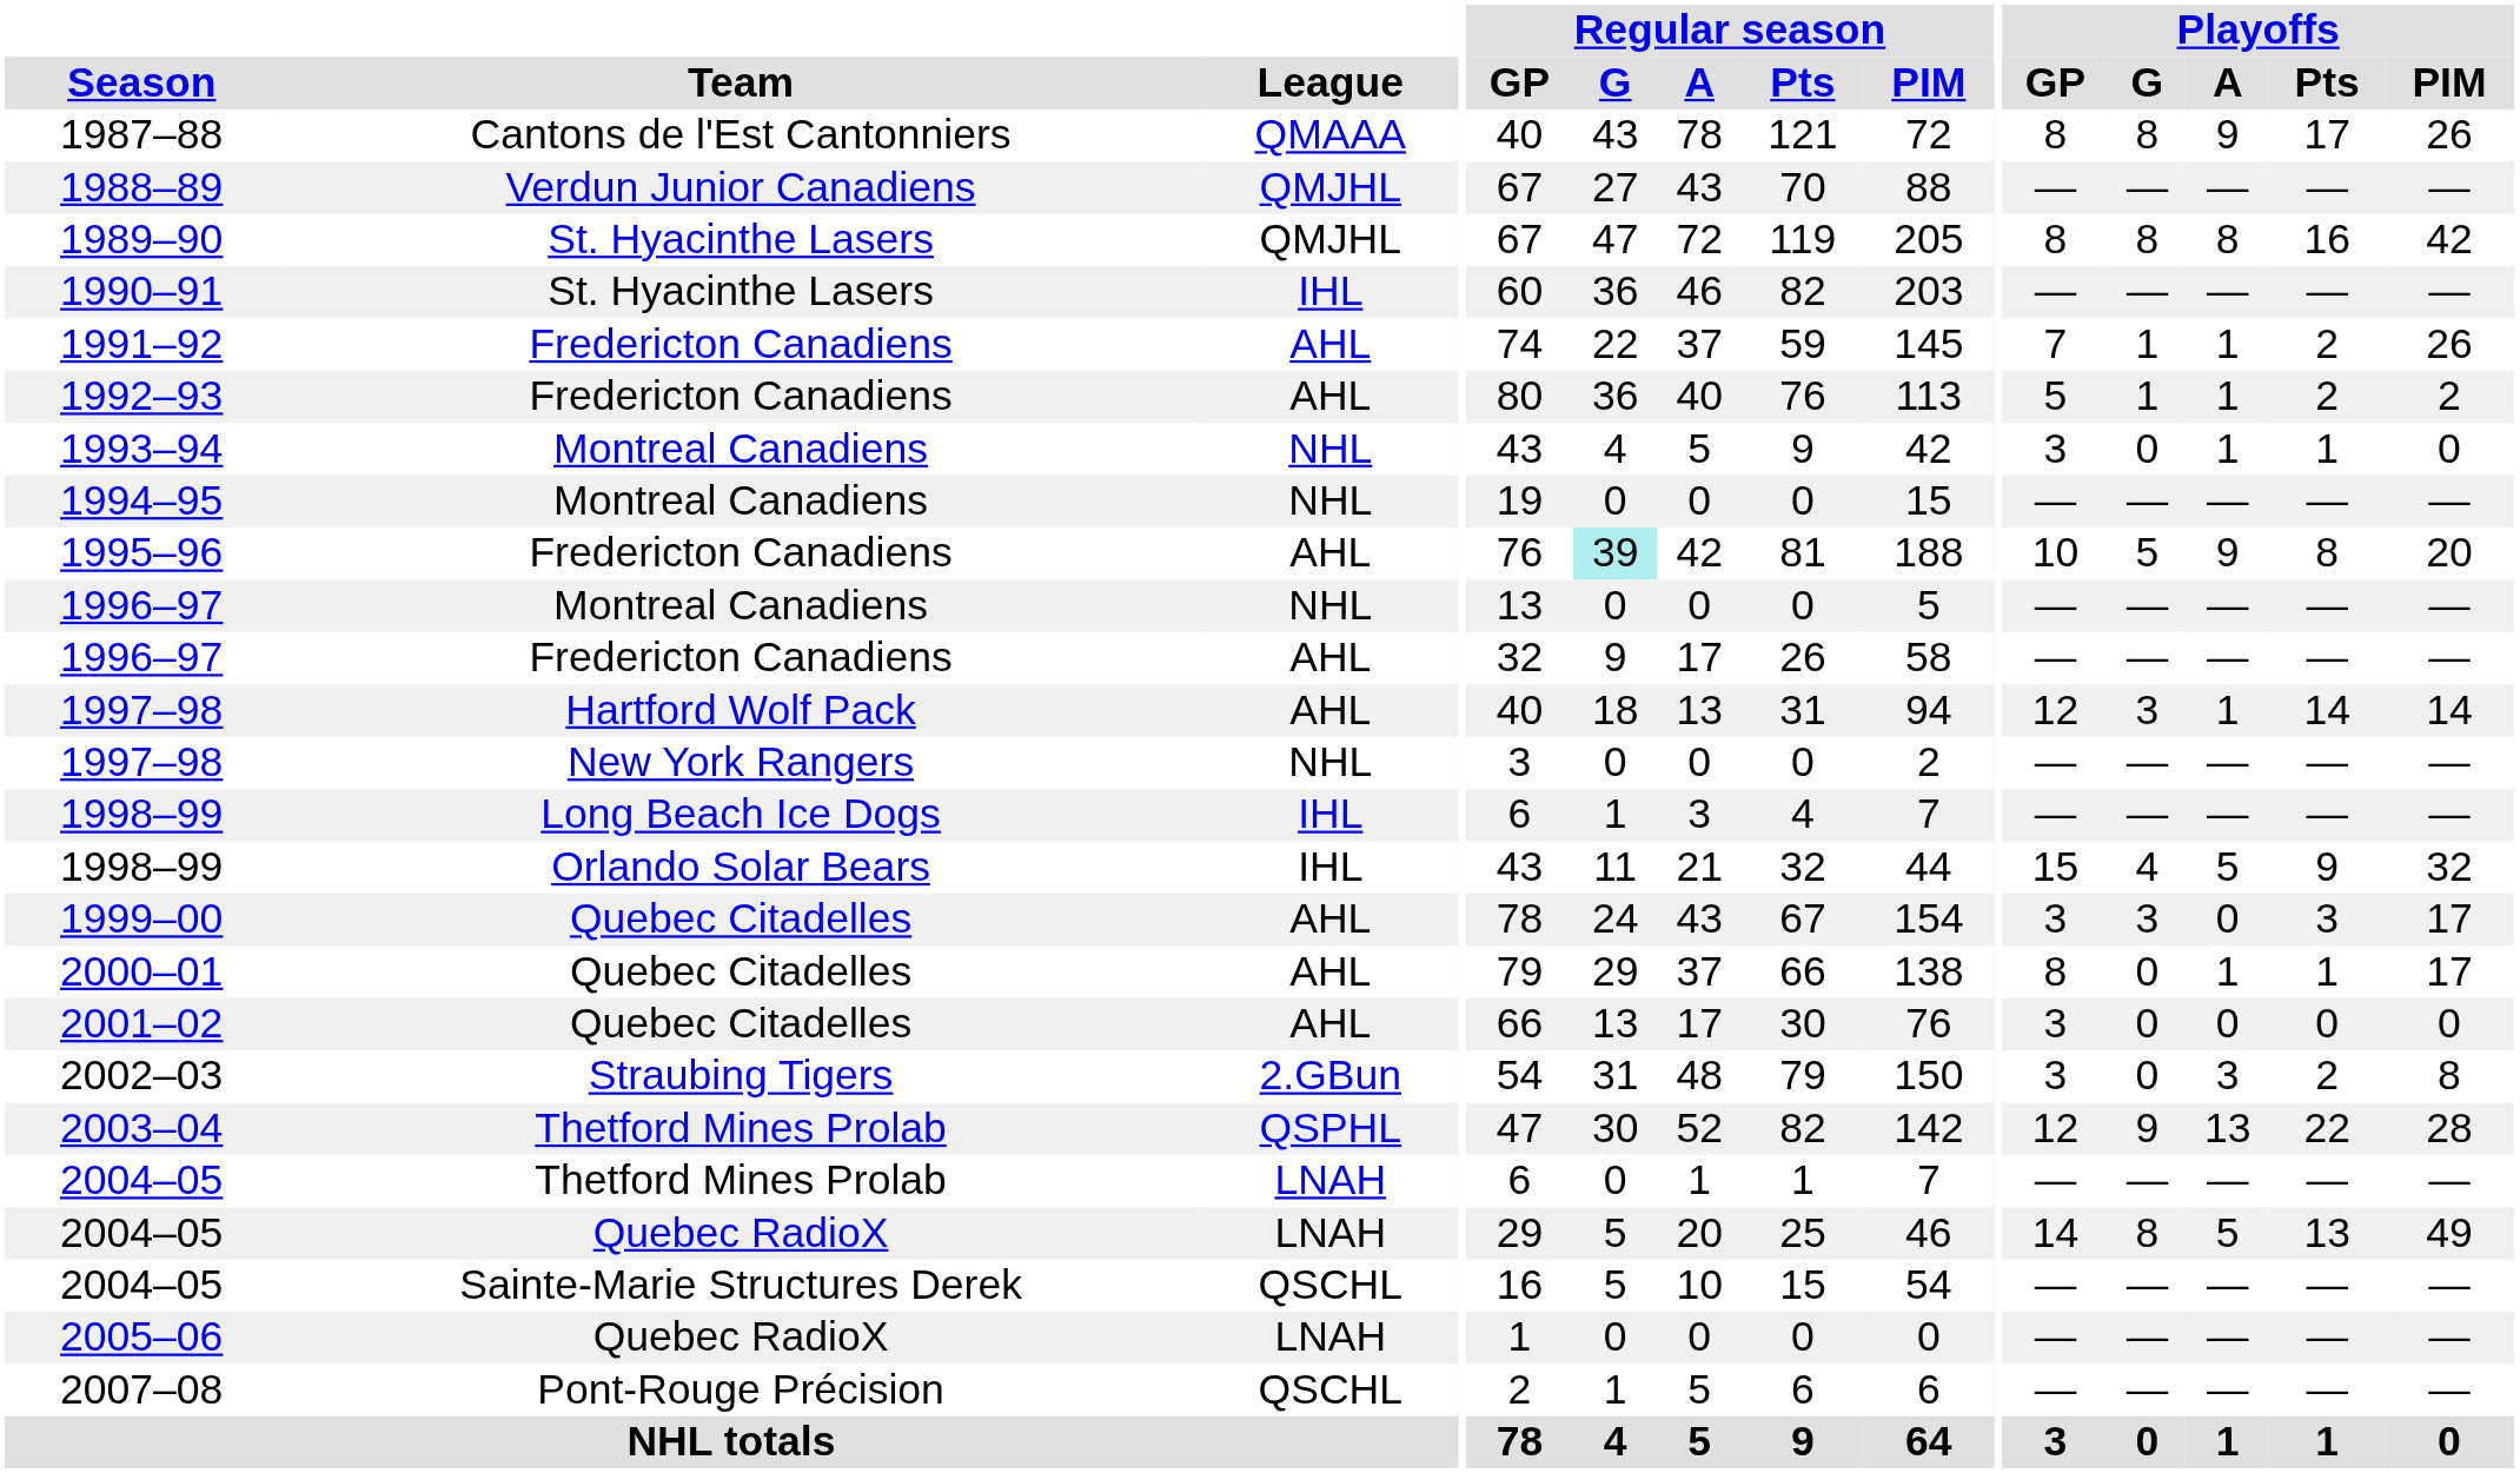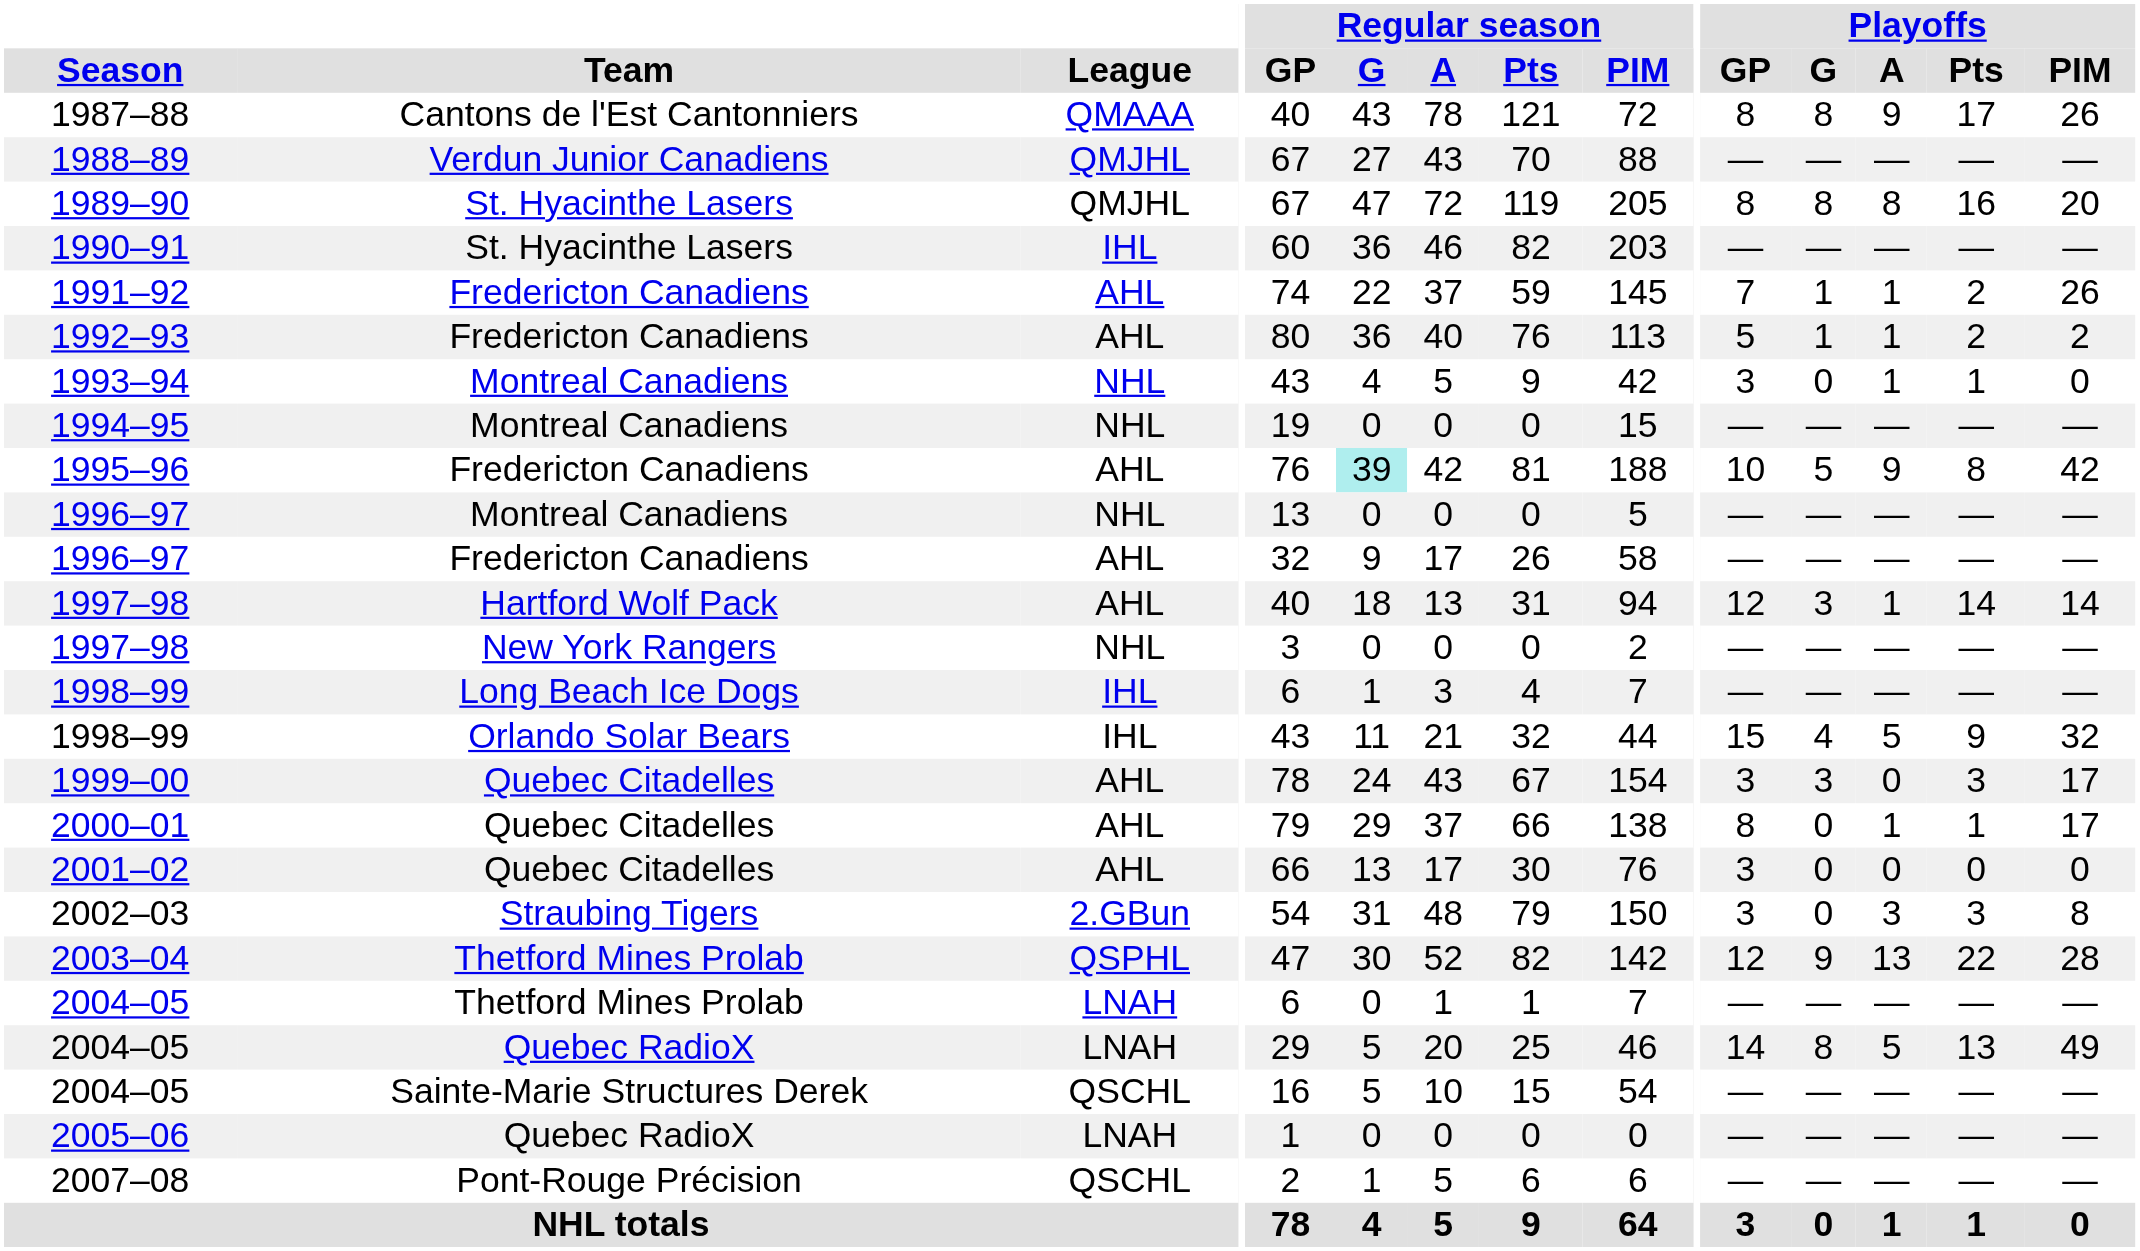1989–90 | Playoffs / PIM: 42 -> 20
1995–96 | Playoffs / PIM: 20 -> 42
2002–03 | Playoffs / Pts: 2 -> 3
